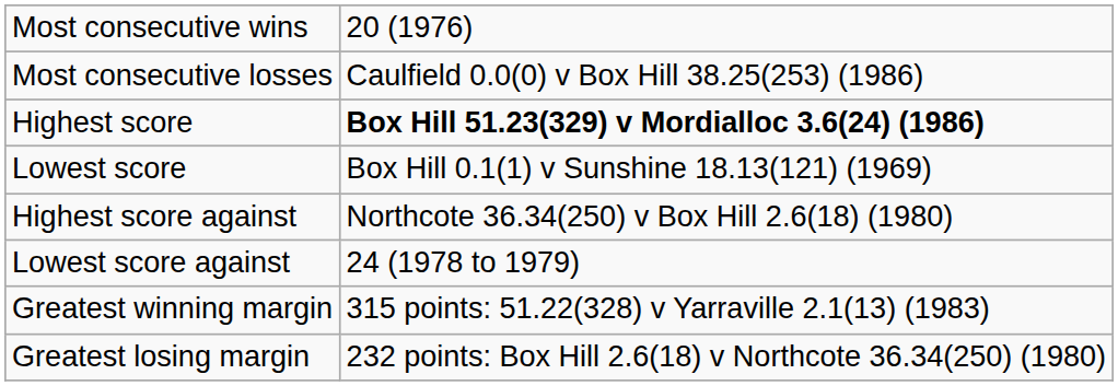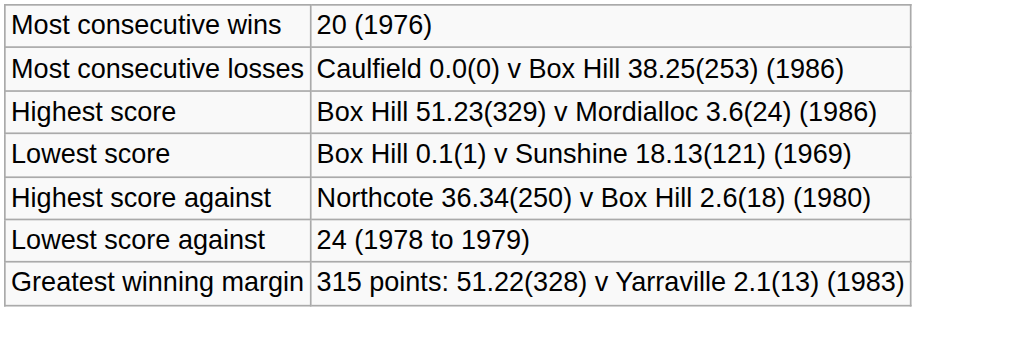Highest score | column 2: bold -> normal
- row: Greatest losing margin | 232 points: Box Hill 2.6(18) v Northcote 36.34(250) (1980)
